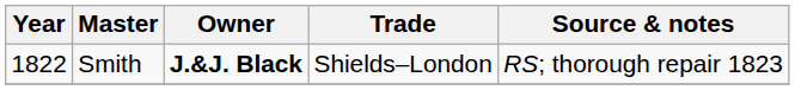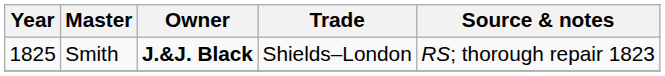Smith | Year: 1822 -> 1825
